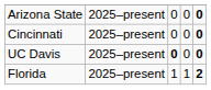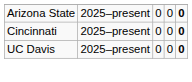UC Davis | column 3: bold -> normal
- row: Florida | 2025–present | 1 | 1 | 2
